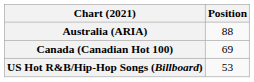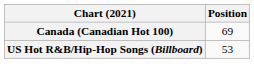- row: Australia (ARIA) | 88
